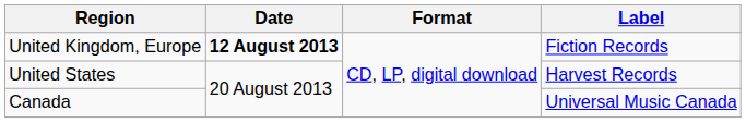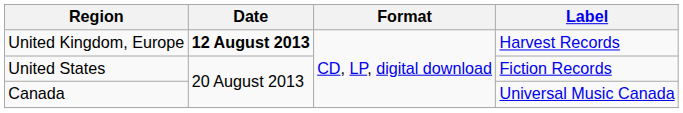United Kingdom, Europe | Label: Fiction Records -> Harvest Records
United States | Label: Harvest Records -> Fiction Records
